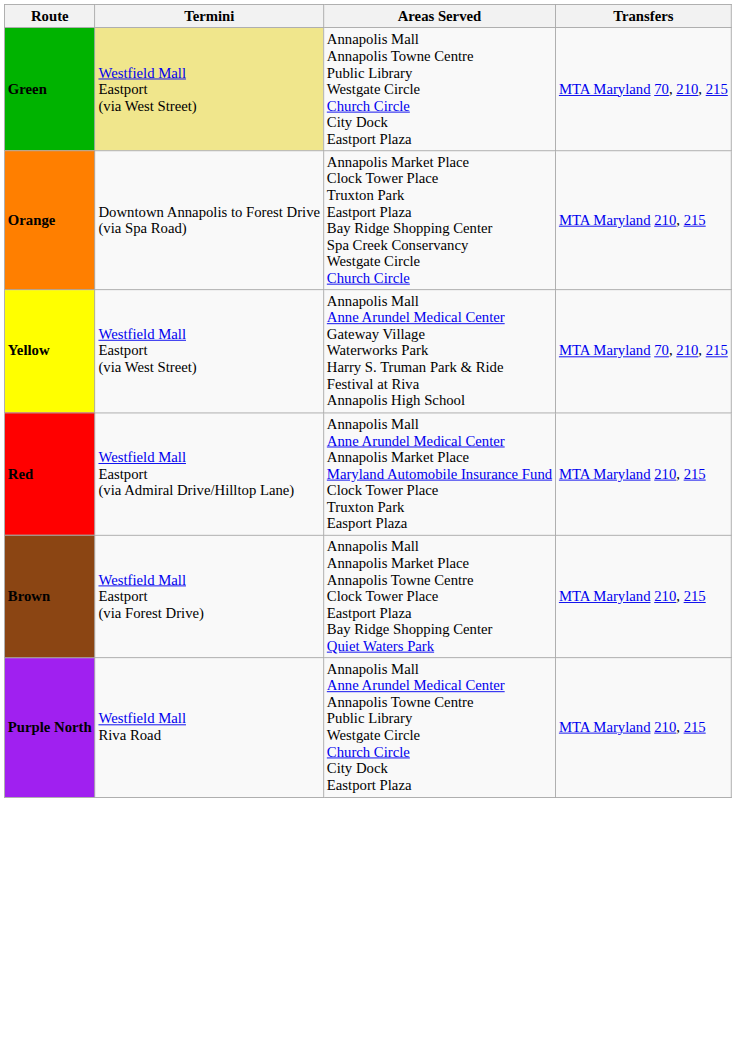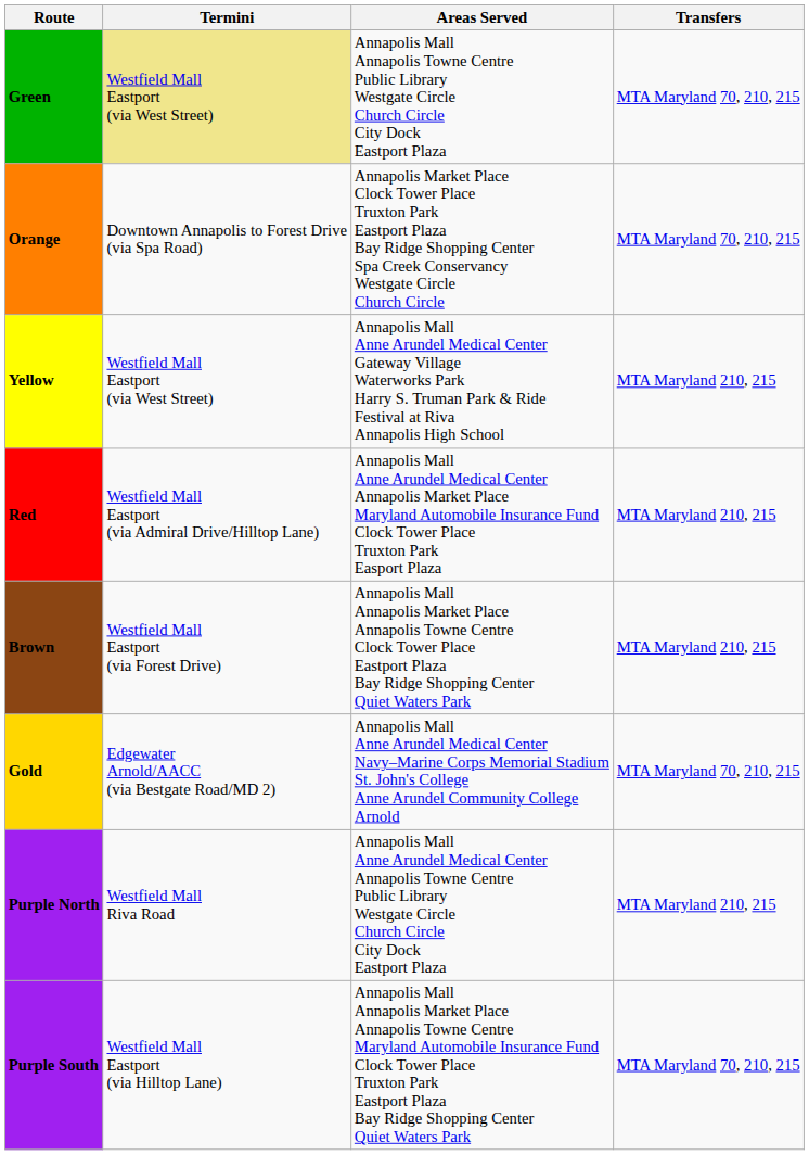Orange | Transfers: MTA Maryland 210, 215 -> MTA Maryland 70, 210, 215
Yellow | Transfers: MTA Maryland 70, 210, 215 -> MTA Maryland 210, 215
+ row: Gold | Edgewater Arnold/AACC (via Bestgate Road/MD 2) | Annapolis Mall Anne Arundel Medical Center Navy–Marine Corps Memorial Stadium St. John's College Anne Arundel Community College Arnold | MTA Maryland 70, 210, 215
+ row: Purple South | Westfield Mall Eastport (via Hilltop Lane) | Annapolis Mall Annapolis Market Place Annapolis Towne Centre Maryland Automobile Insurance Fund Clock Tower Place Truxton Park Eastport Plaza Bay Ridge Shopping Center Quiet Waters Park | MTA Maryland 70, 210, 215
